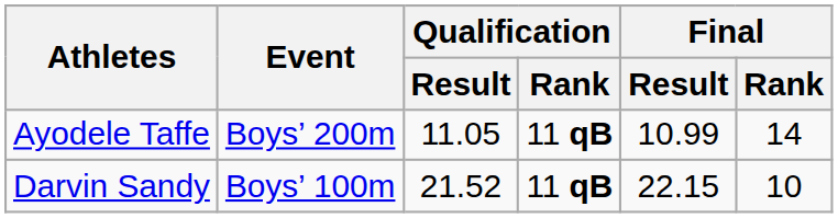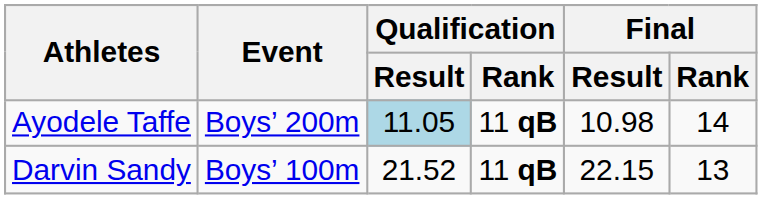Ayodele Taffe | Qualification / Result: no background -> lightblue background
Ayodele Taffe | Final / Result: 10.99 -> 10.98
Darvin Sandy | Final / Rank: 10 -> 13
